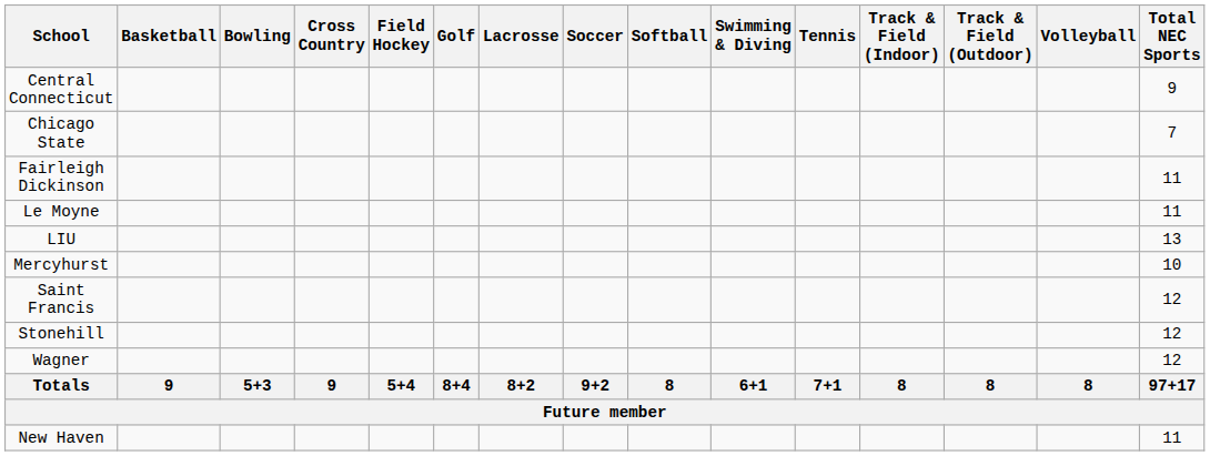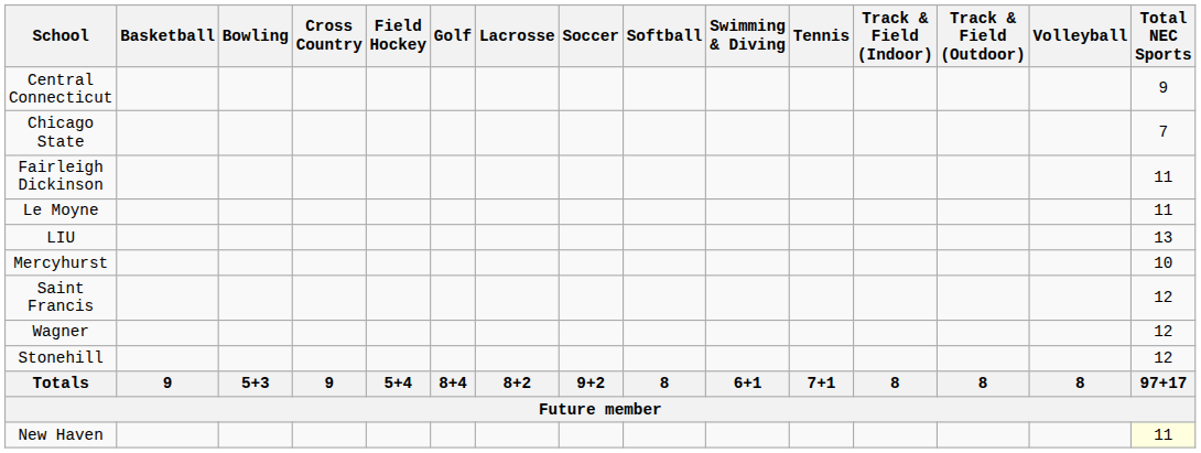rows swapped: Stonehill <-> Wagner
New Haven | Total NEC Sports: no background -> lightyellow background
